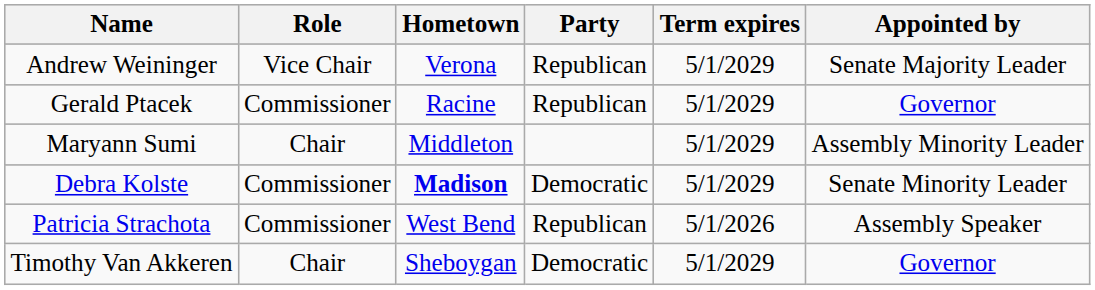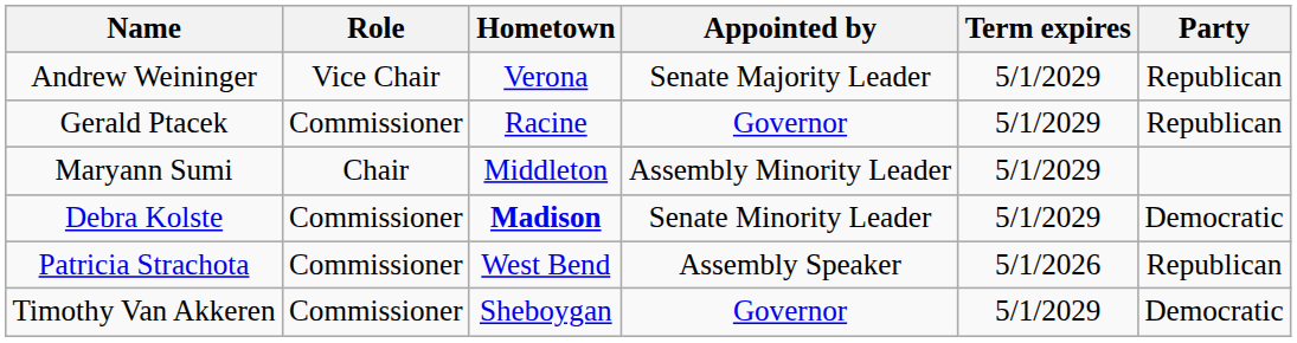columns swapped: Appointed by <-> Party
Timothy Van Akkeren | Role: Chair -> Commissioner
